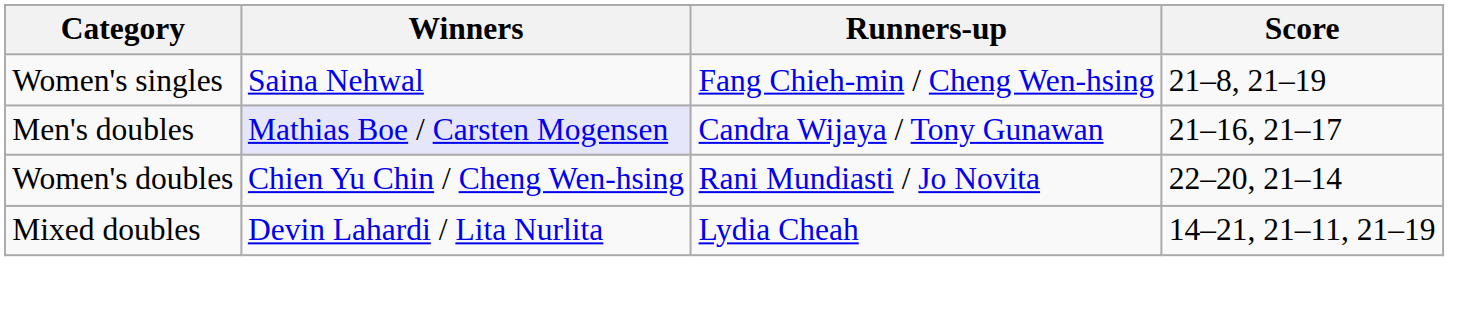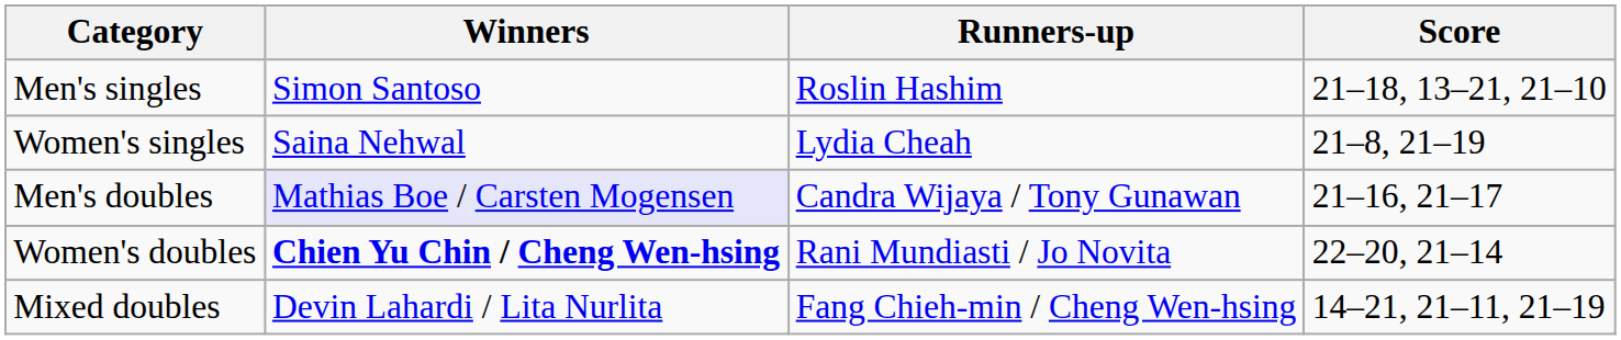+ row: Men's singles | Simon Santoso | Roslin Hashim | 21–18, 13–21, 21–10
Women's singles | Runners-up: Fang Chieh-min / Cheng Wen-hsing -> Lydia Cheah
Women's doubles | Winners: normal -> bold
Mixed doubles | Runners-up: Lydia Cheah -> Fang Chieh-min / Cheng Wen-hsing
